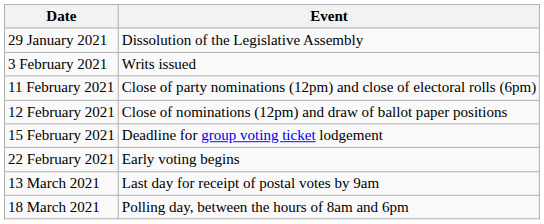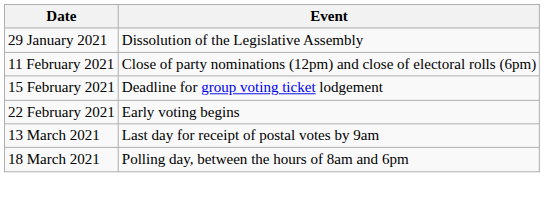- row: 3 February 2021 | Writs issued
- row: 12 February 2021 | Close of nominations (12pm) and draw of ballot paper positions
